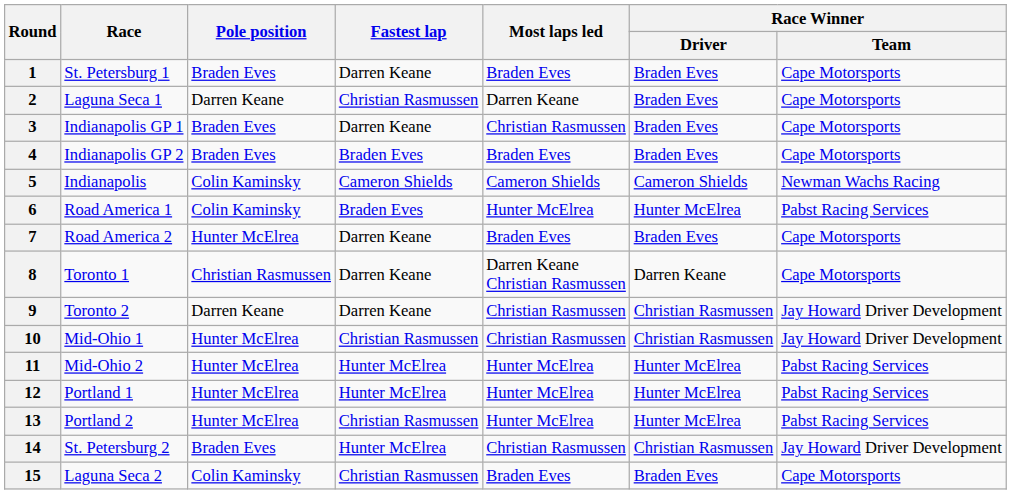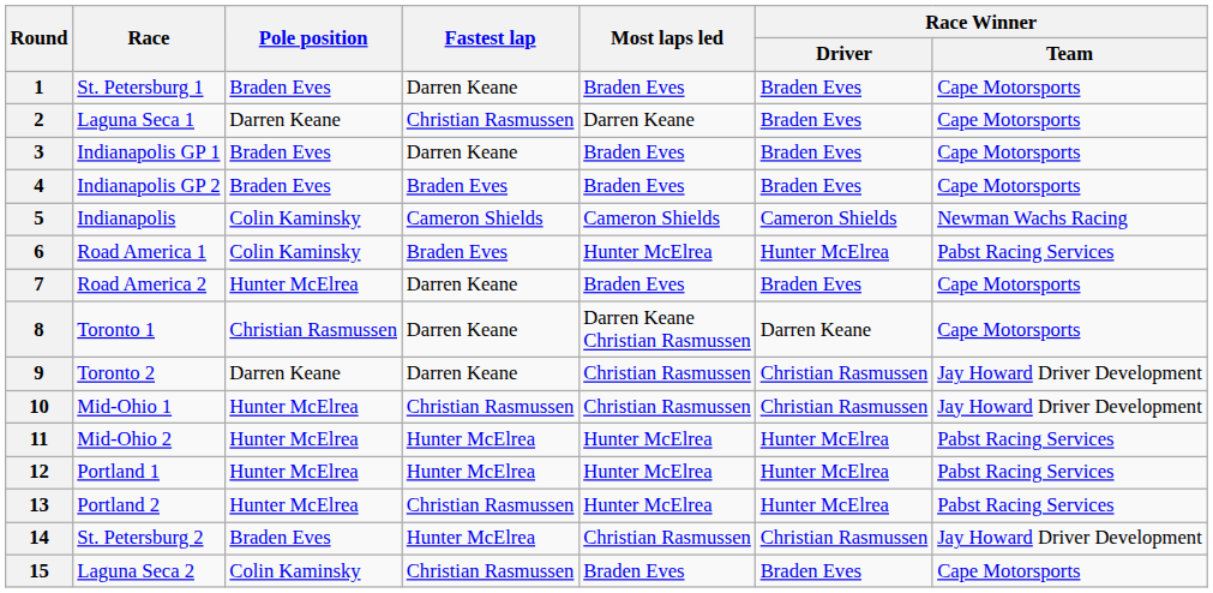3 | Most laps led: Christian Rasmussen -> Braden Eves
